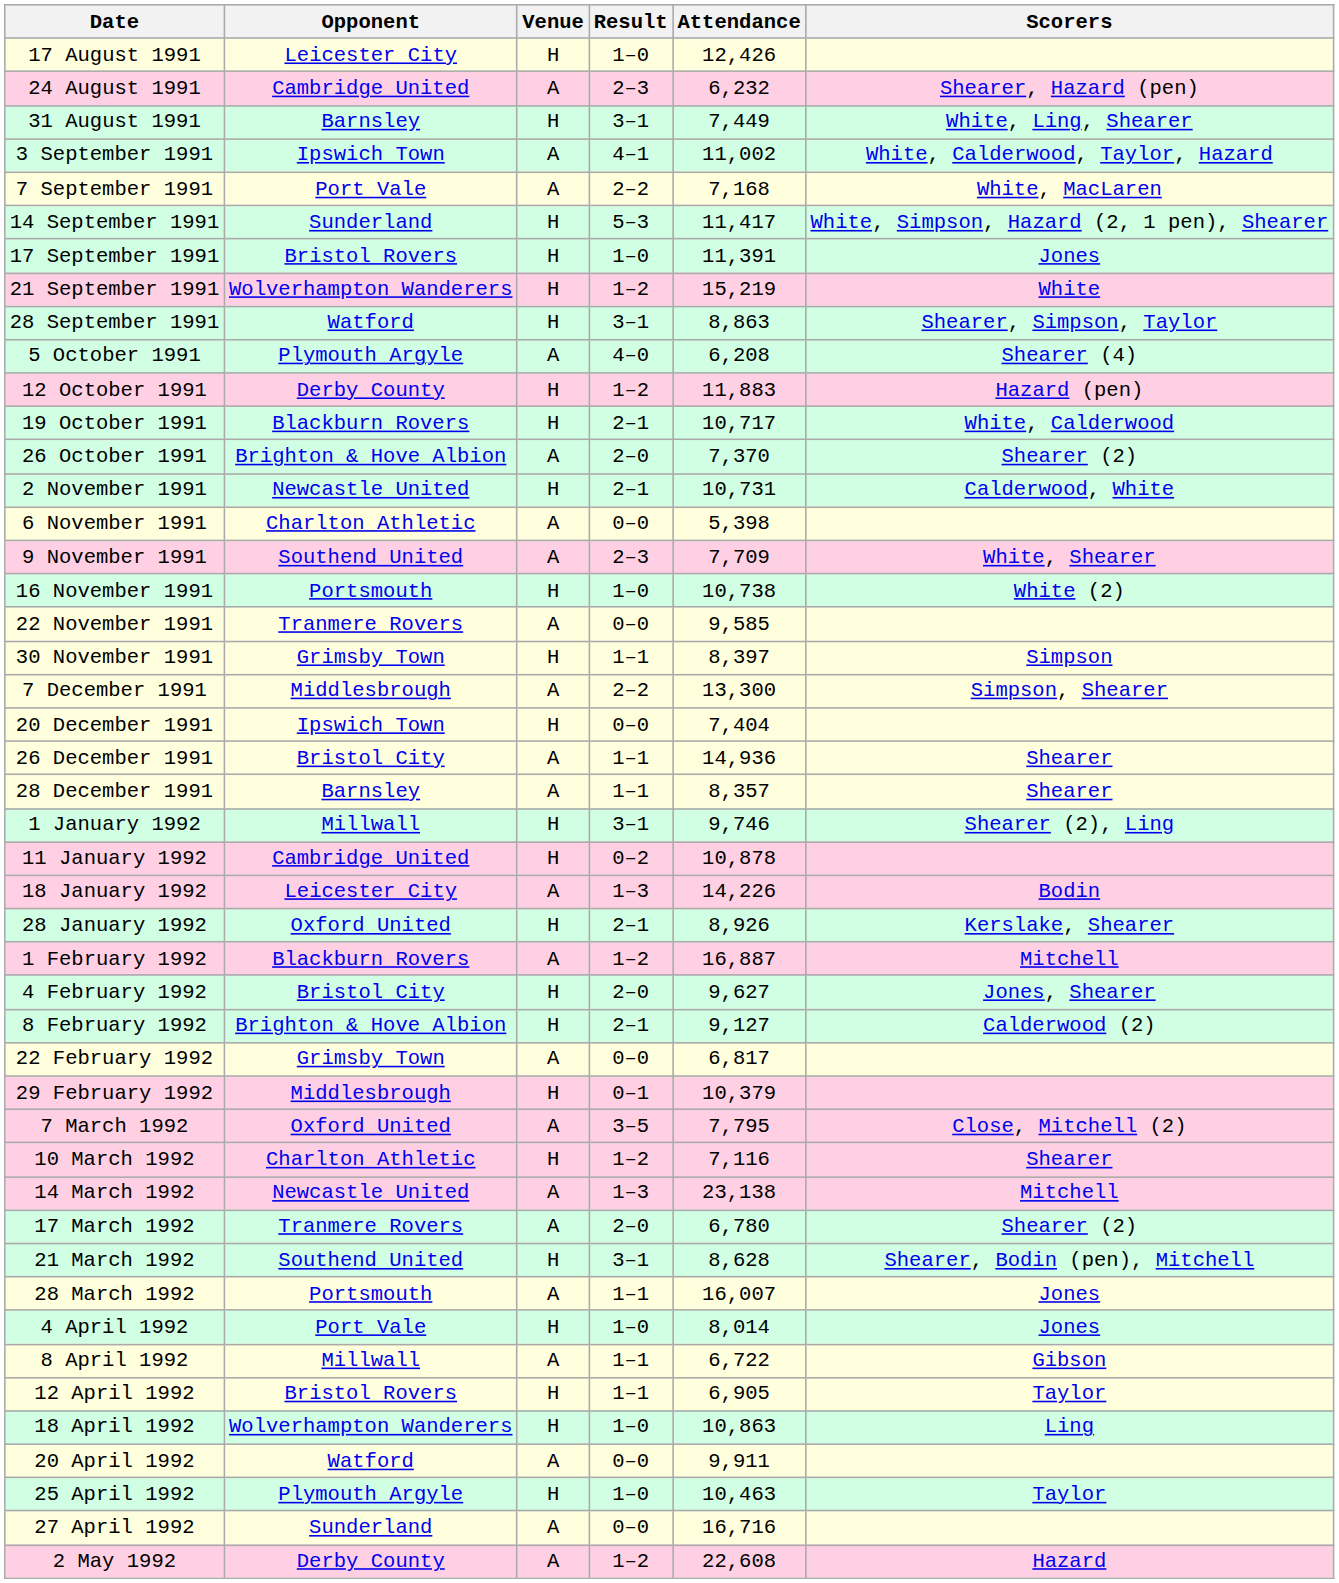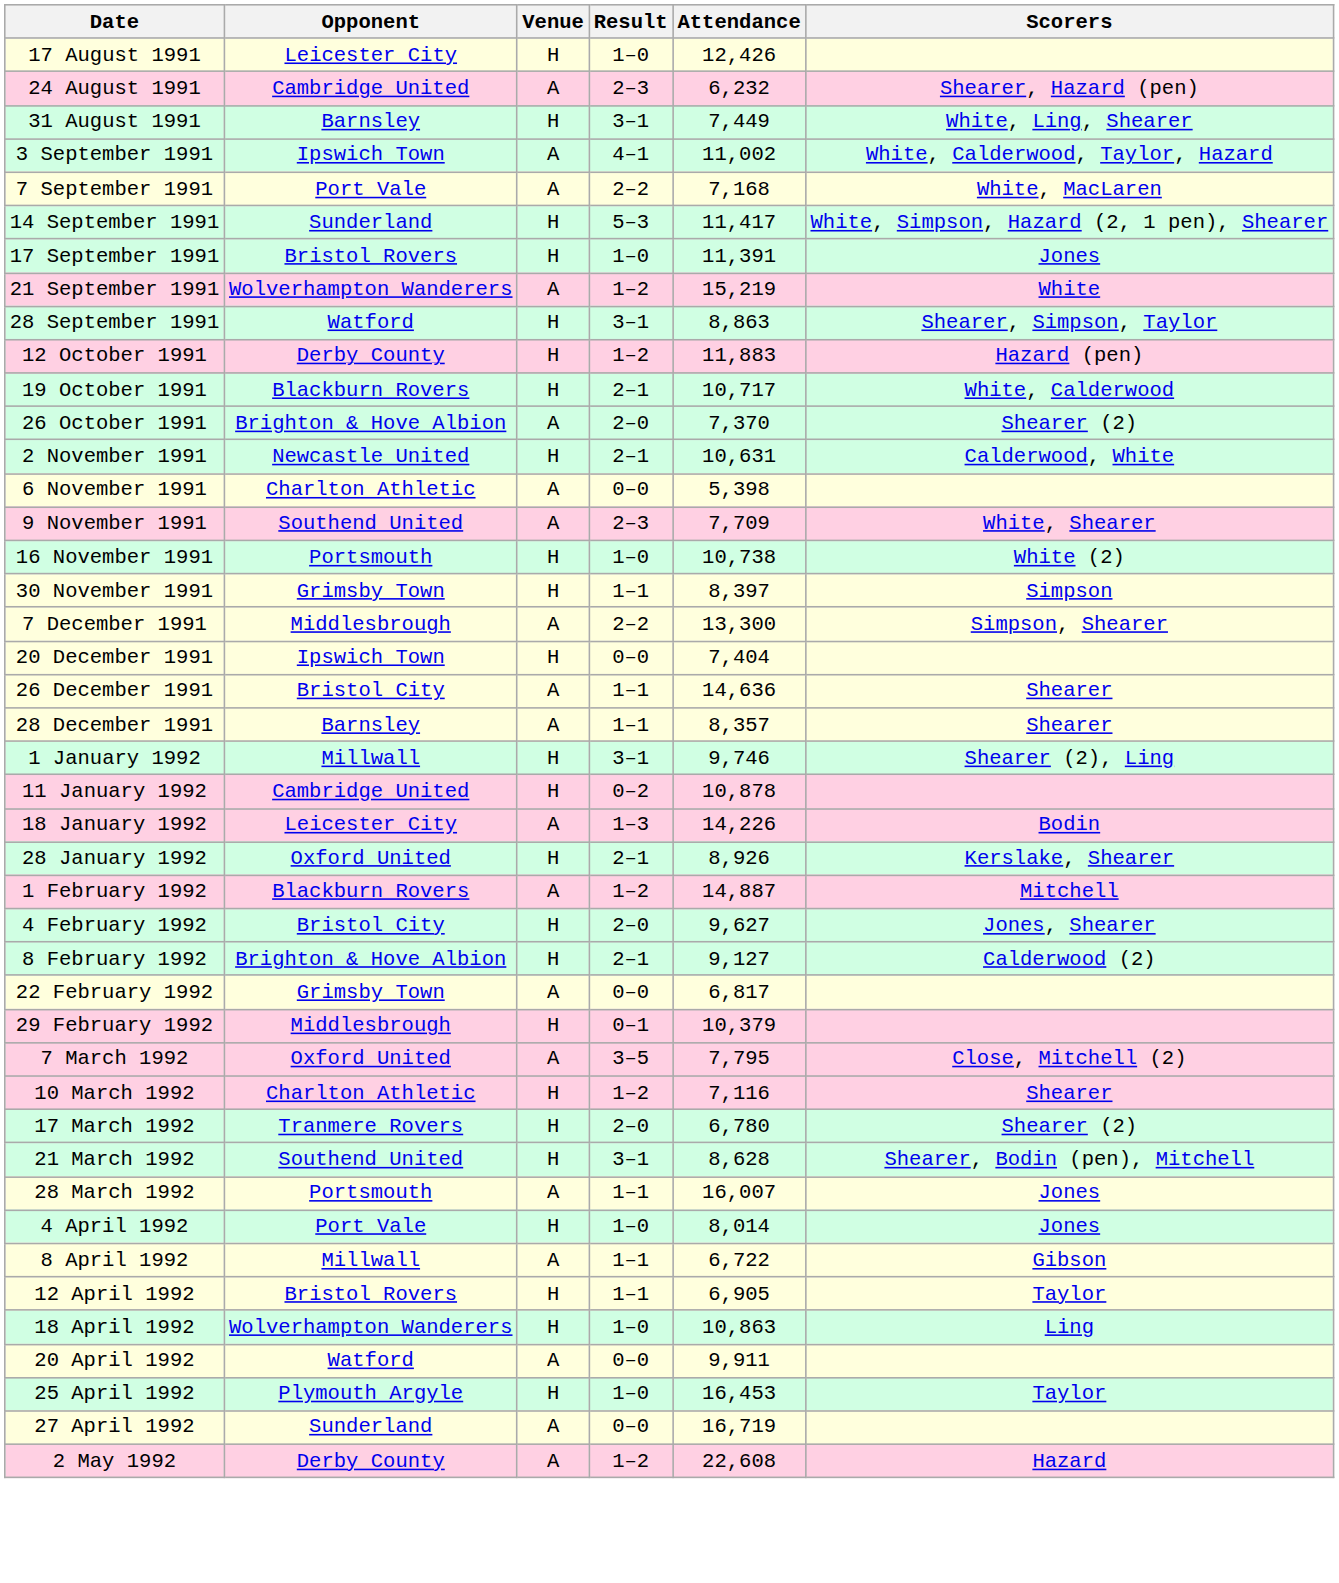21 September 1991 | Venue: H -> A
- row: 5 October 1991 | Plymouth Argyle | A | 4–0 | 6,208 | Shearer (4)
2 November 1991 | Attendance: 10,731 -> 10,631
- row: 22 November 1991 | Tranmere Rovers | A | 0–0 | 9,585
26 December 1991 | Attendance: 14,936 -> 14,636
1 February 1992 | Attendance: 16,887 -> 14,887
- row: 14 March 1992 | Newcastle United | A | 1–3 | 23,138 | Mitchell
17 March 1992 | Venue: A -> H
25 April 1992 | Attendance: 10,463 -> 16,453
27 April 1992 | Attendance: 16,716 -> 16,719
